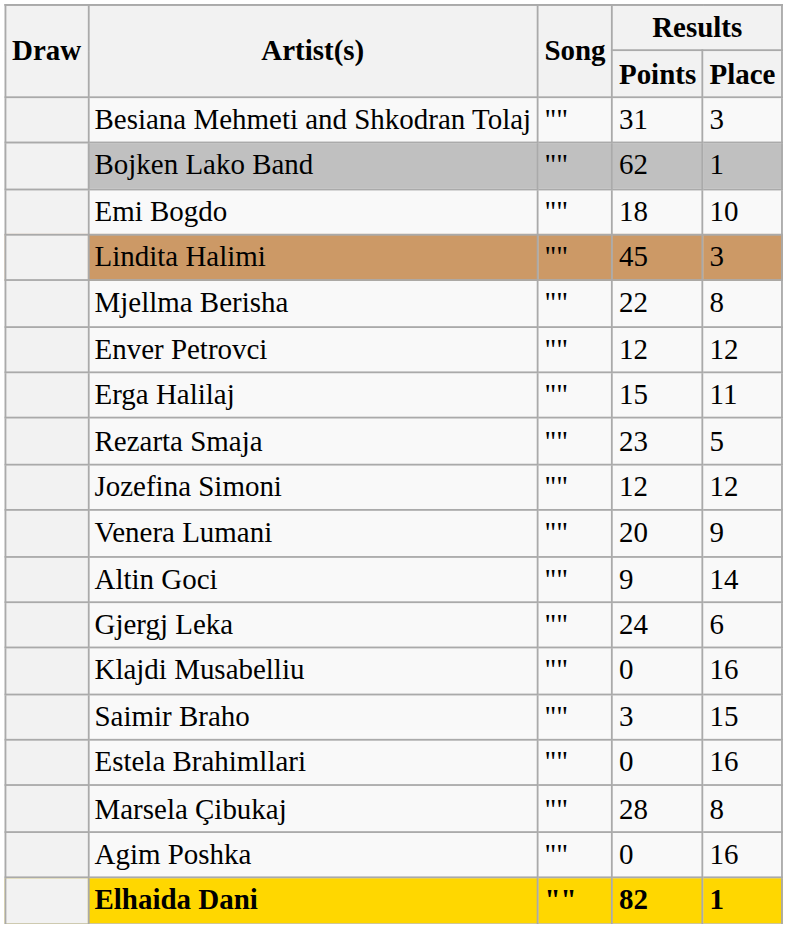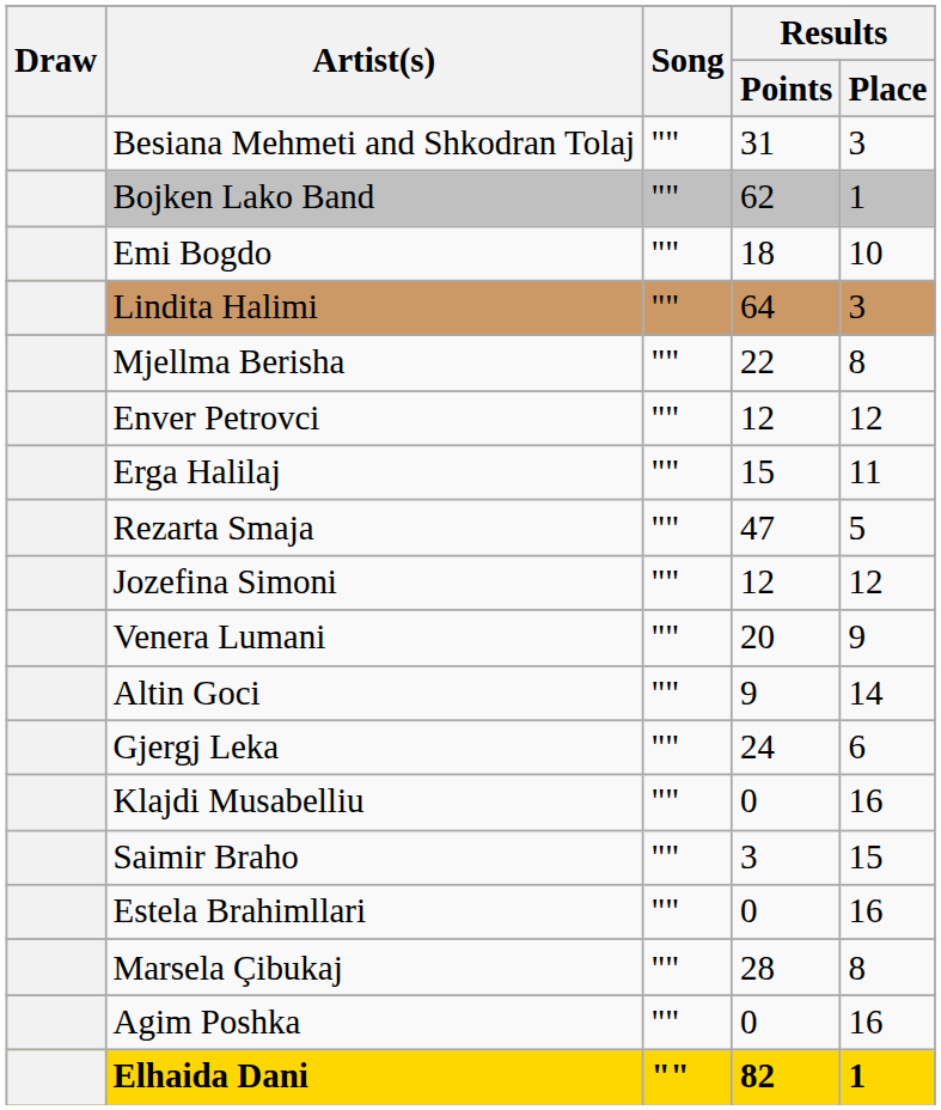Lindita Halimi | Results / Points: 45 -> 64
Rezarta Smaja | Results / Points: 23 -> 47
